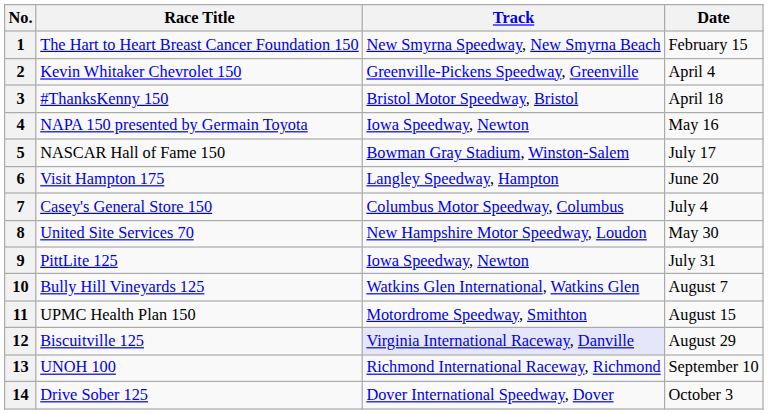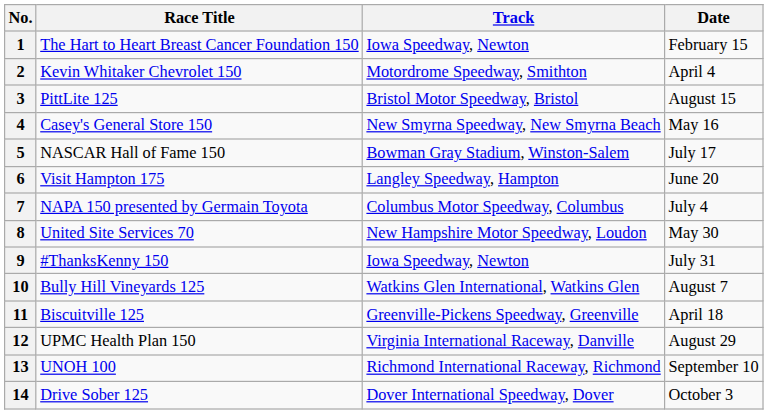1 | Track: New Smyrna Speedway, New Smyrna Beach -> Iowa Speedway, Newton
2 | Track: Greenville-Pickens Speedway, Greenville -> Motordrome Speedway, Smithton
3 | Race Title: #ThanksKenny 150 -> PittLite 125
3 | Date: April 18 -> August 15
4 | Race Title: NAPA 150 presented by Germain Toyota -> Casey's General Store 150
4 | Track: Iowa Speedway, Newton -> New Smyrna Speedway, New Smyrna Beach
7 | Race Title: Casey's General Store 150 -> NAPA 150 presented by Germain Toyota
9 | Race Title: PittLite 125 -> #ThanksKenny 150
11 | Race Title: UPMC Health Plan 150 -> Biscuitville 125
11 | Track: Motordrome Speedway, Smithton -> Greenville-Pickens Speedway, Greenville
11 | Date: August 15 -> April 18
12 | Race Title: Biscuitville 125 -> UPMC Health Plan 150
12 | Track: lavender background -> no background
